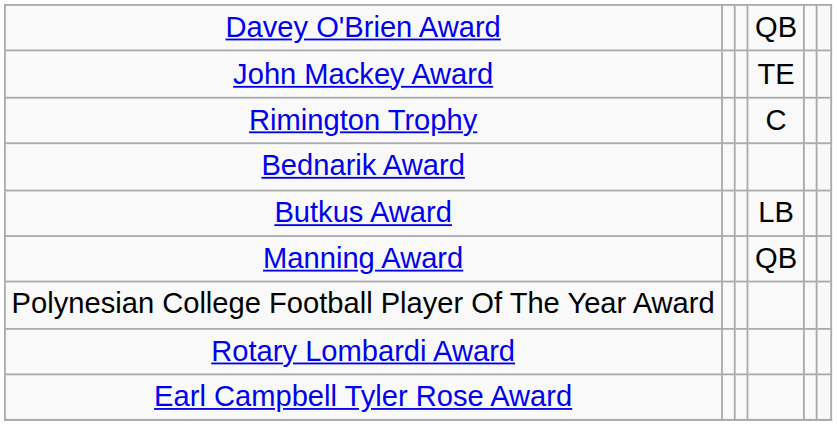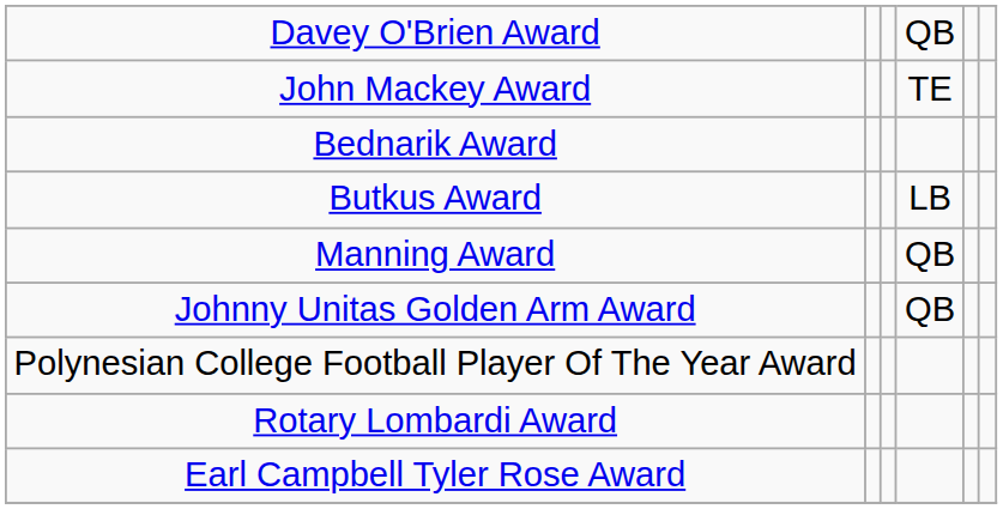- row: Rimington Trophy | C
+ row: Johnny Unitas Golden Arm Award | QB
